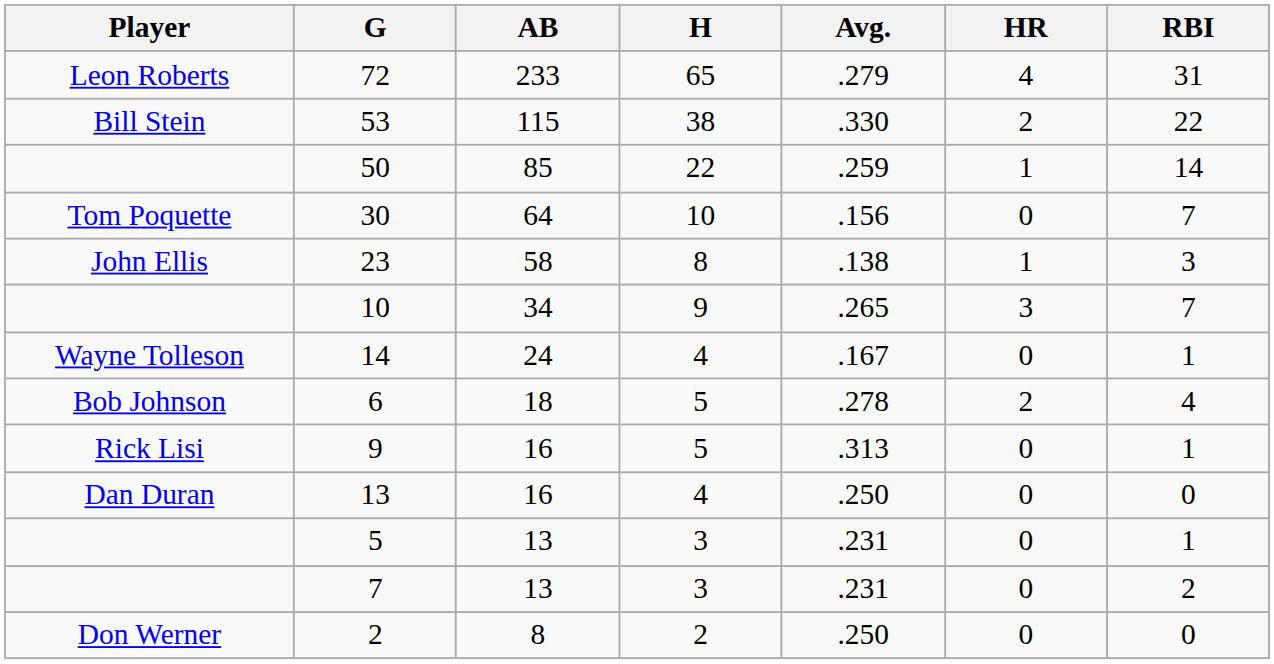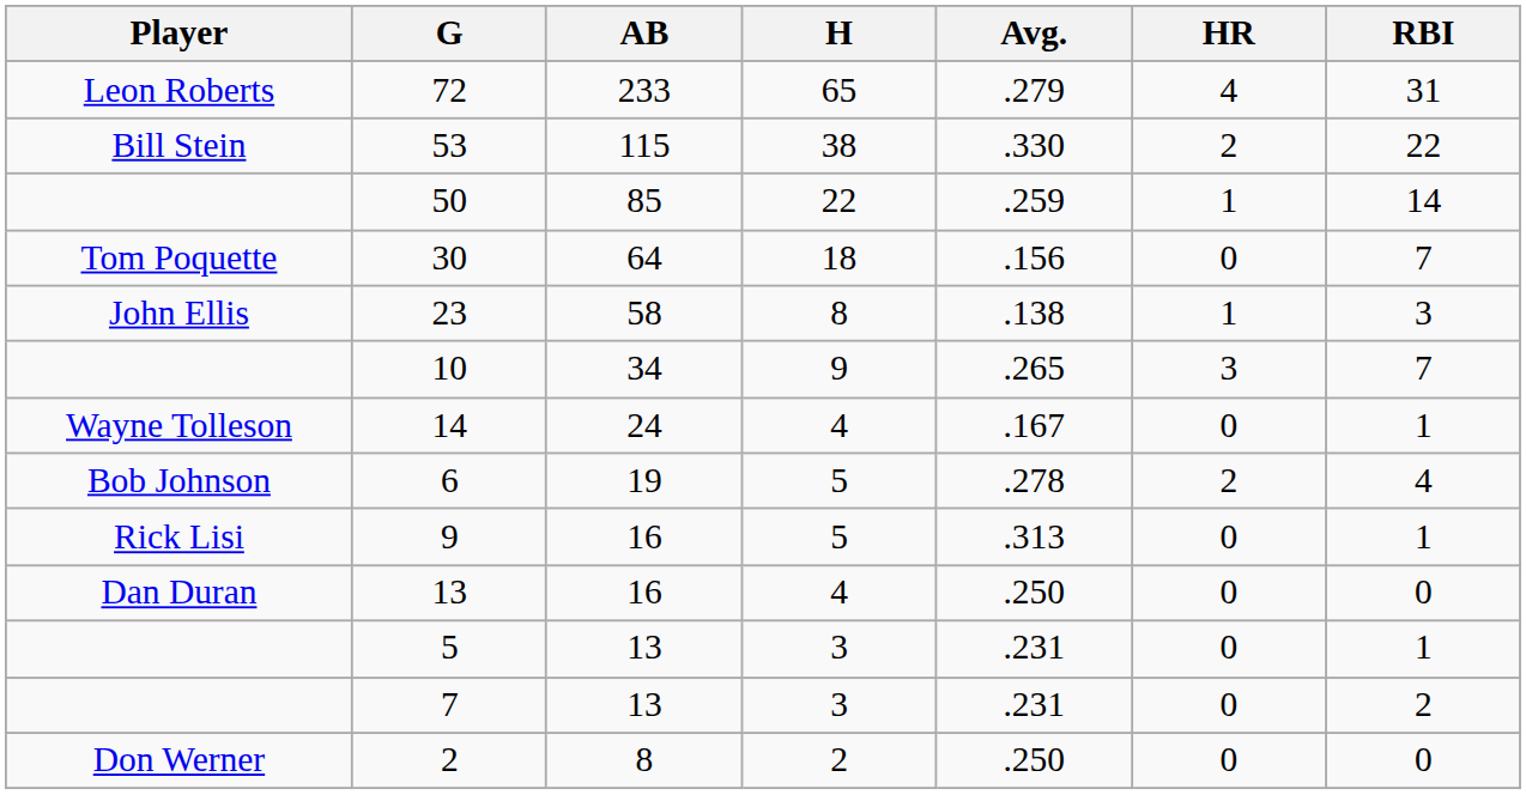30 | H: 10 -> 18
6 | AB: 18 -> 19
